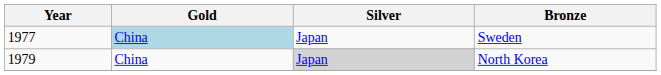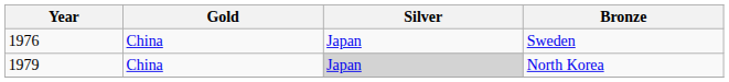Sweden | Year: 1977 -> 1976
Sweden | Gold: lightblue background -> no background
